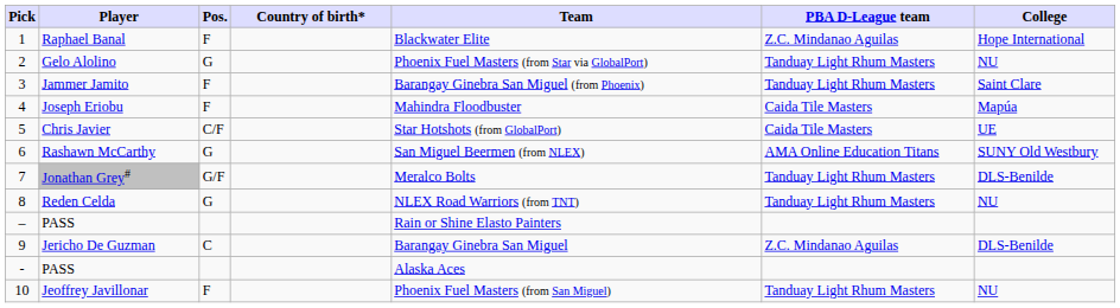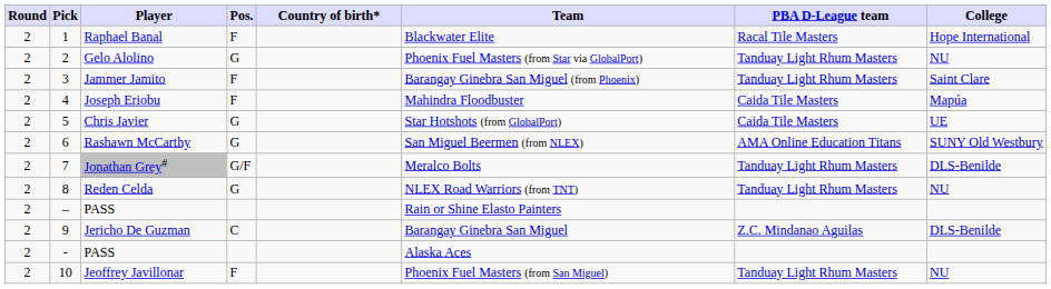+ column: Round | 2 | 2 | 2 | 2 | 2 | 2 | 2 | 2 | 2 | 2 | 2 | 2
Raphael Banal | PBA D-League team: Z.C. Mindanao Aguilas -> Racal Tile Masters
Chris Javier | Pos.: C/F -> G
